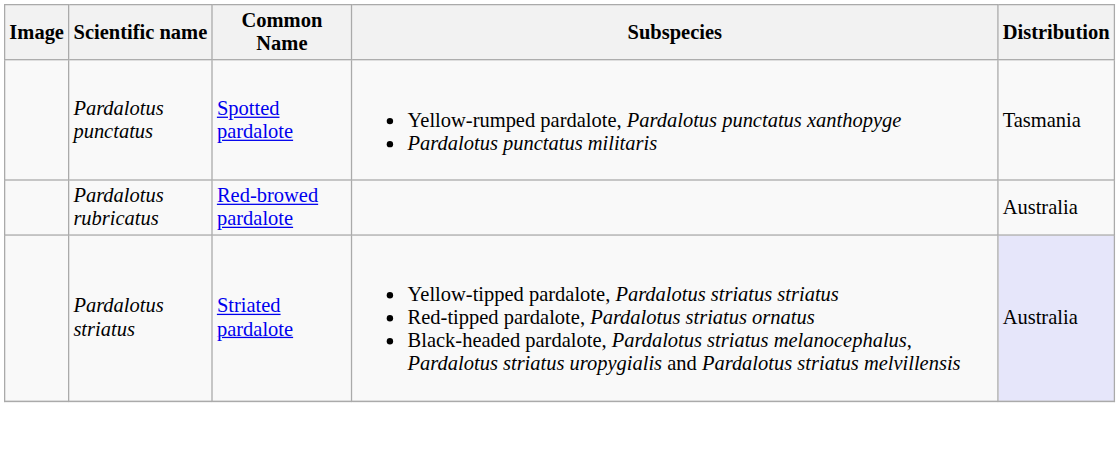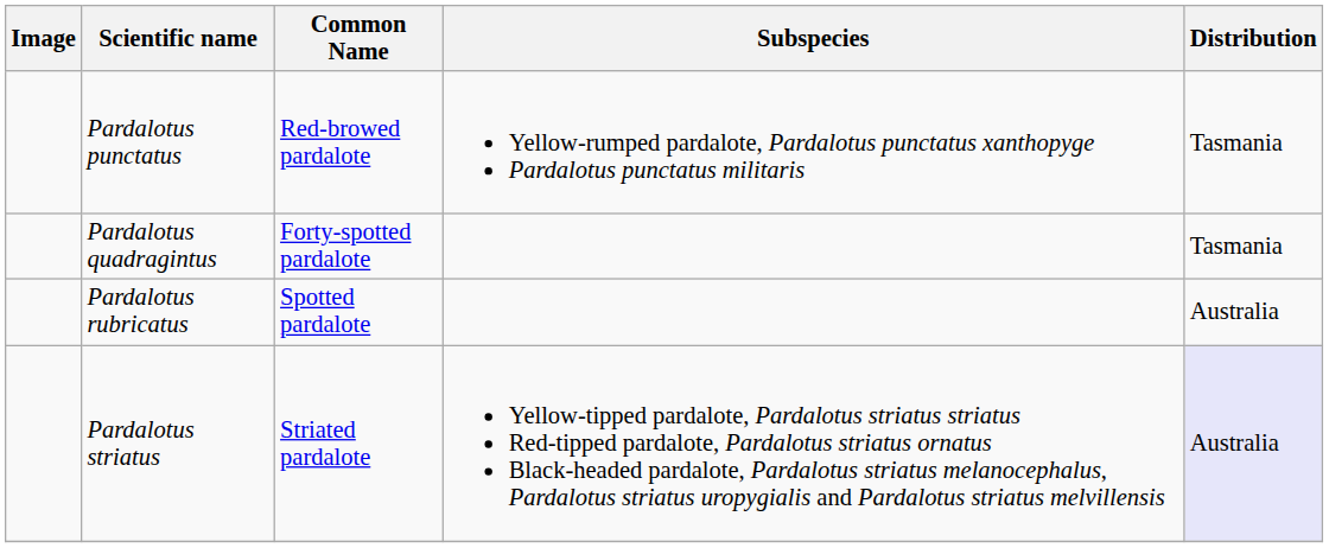Pardalotus punctatus | Common Name: Spotted pardalote -> Red-browed pardalote
+ row: Pardalotus quadragintus | Forty-spotted pardalote | Tasmania
Pardalotus rubricatus | Common Name: Red-browed pardalote -> Spotted pardalote
